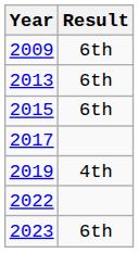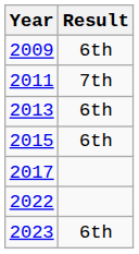+ row: 2011 | 7th
- row: 2019 | 4th
